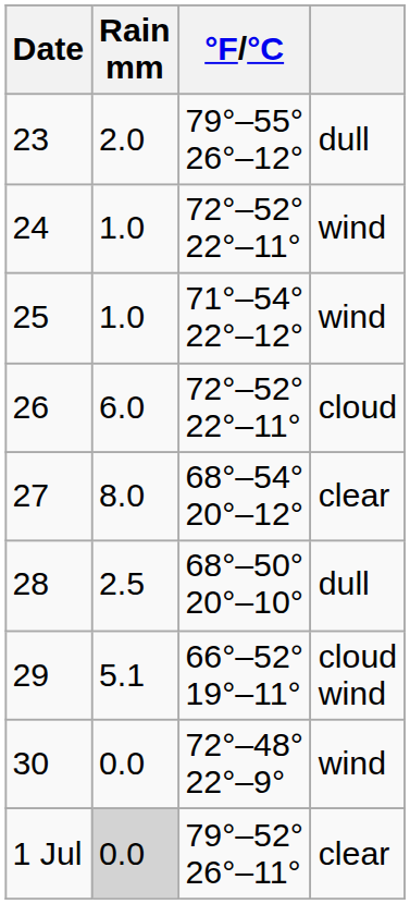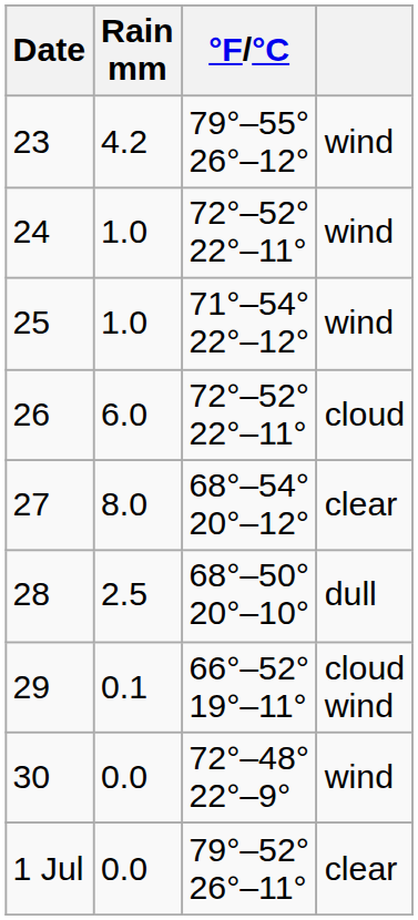23 | Rain mm: 2.0 -> 4.2
23 | column 4: dull -> wind
29 | Rain mm: 5.1 -> 0.1
1 Jul | Rain mm: lightgrey background -> no background
